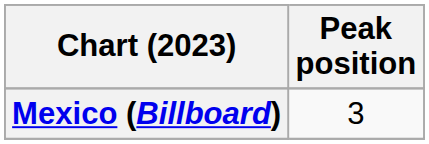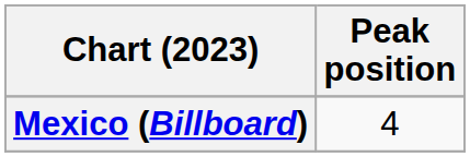Mexico (Billboard) | Peak position: 3 -> 4
